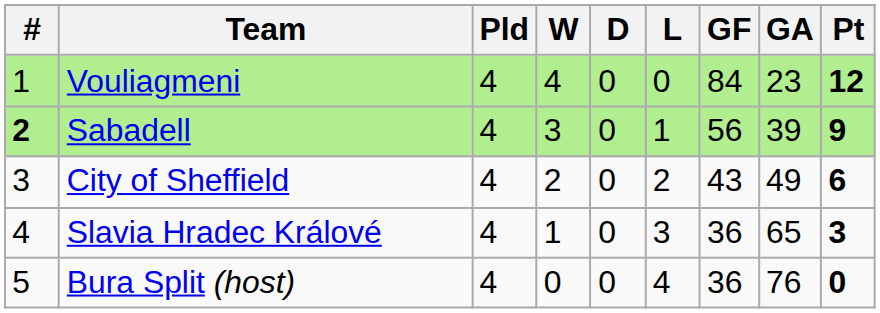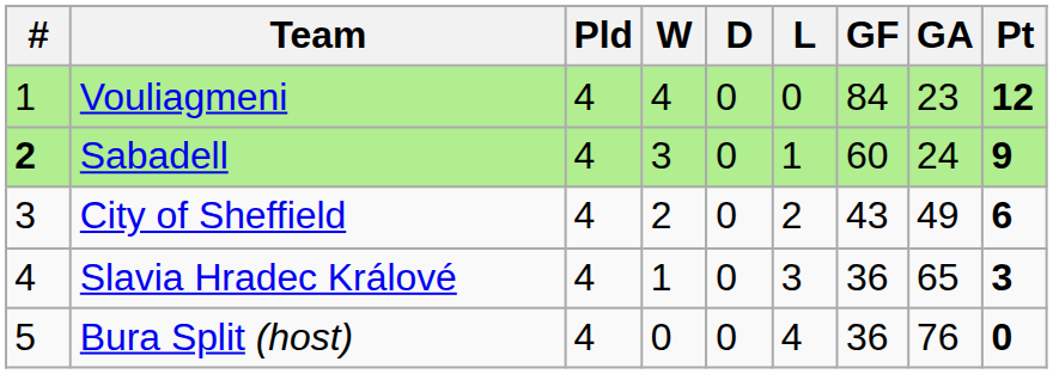Sabadell | GF: 56 -> 60
Sabadell | GA: 39 -> 24
